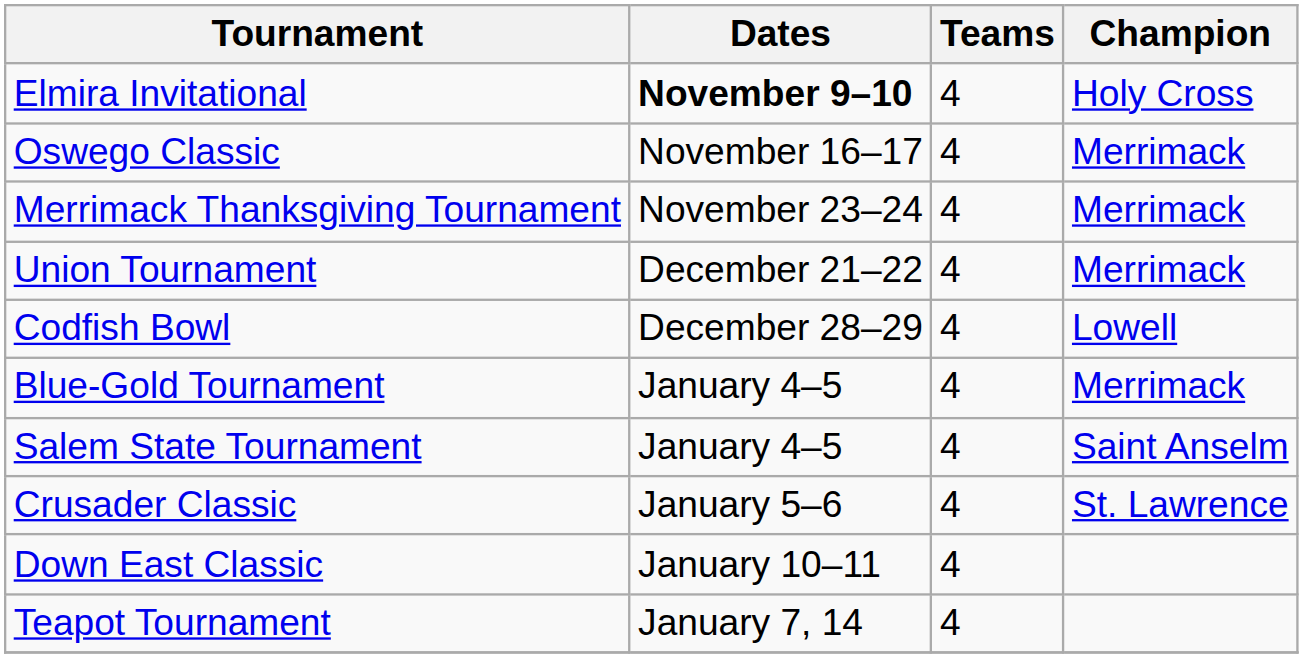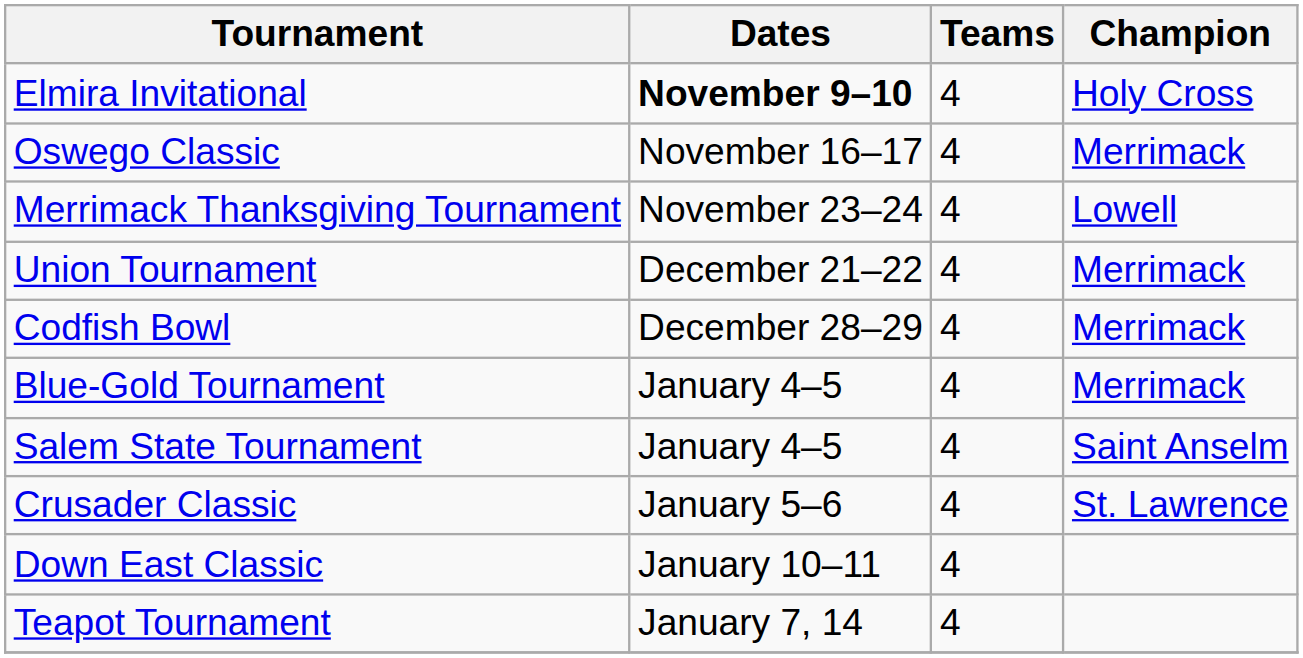Merrimack Thanksgiving Tournament | Champion: Merrimack -> Lowell
Codfish Bowl | Champion: Lowell -> Merrimack
